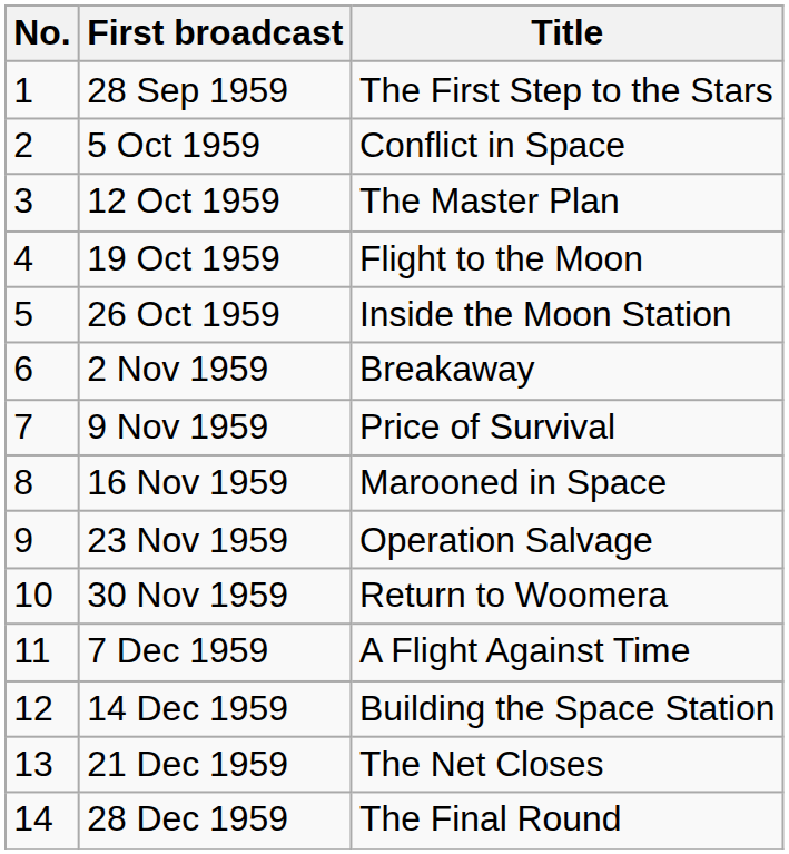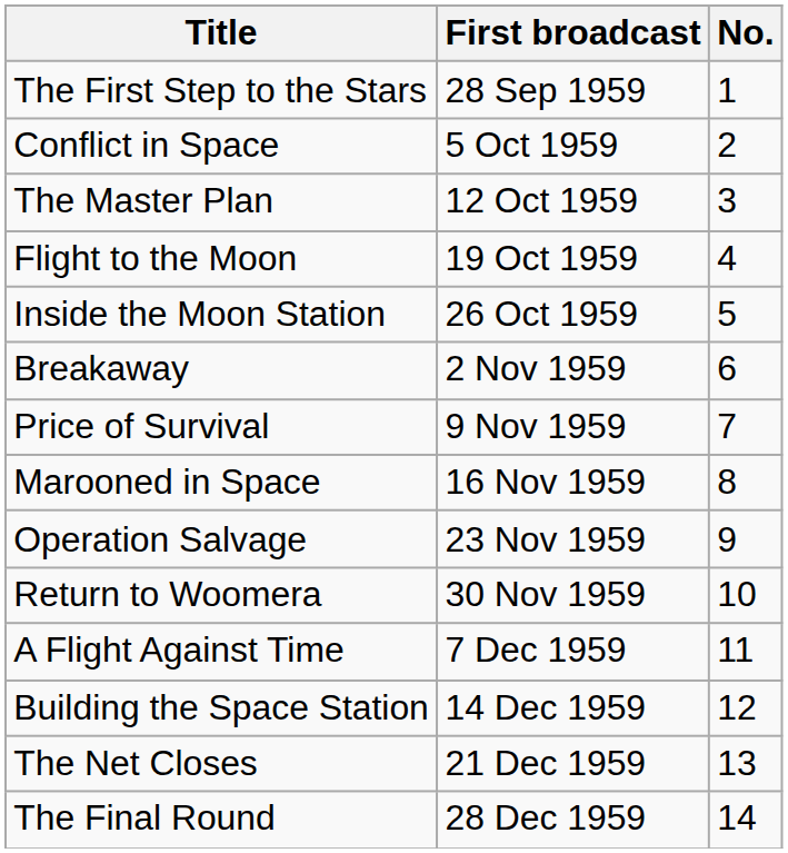columns swapped: No. <-> Title
